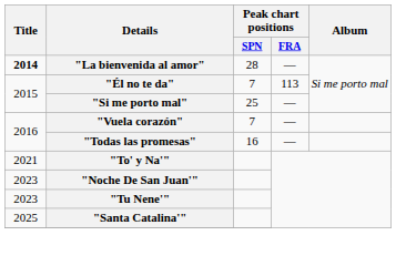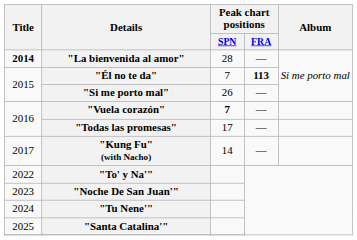"Él no te da" | Peak chart positions / FRA: normal -> bold
"Si me porto mal" | Peak chart positions / SPN: 25 -> 26
"Vuela corazón" | Peak chart positions / SPN: normal -> bold
"Todas las promesas" | Peak chart positions / SPN: 16 -> 17
+ row: 2017 | "Kung Fu" (with Nacho) | 14 | —
"To' y Na'" | Title: 2021 -> 2022
"Tu Nene'" | Title: 2023 -> 2024
